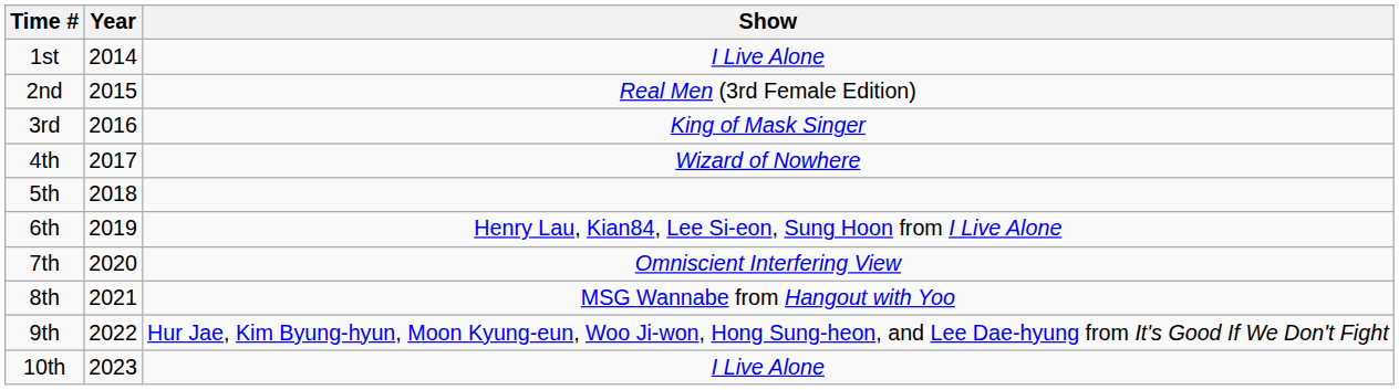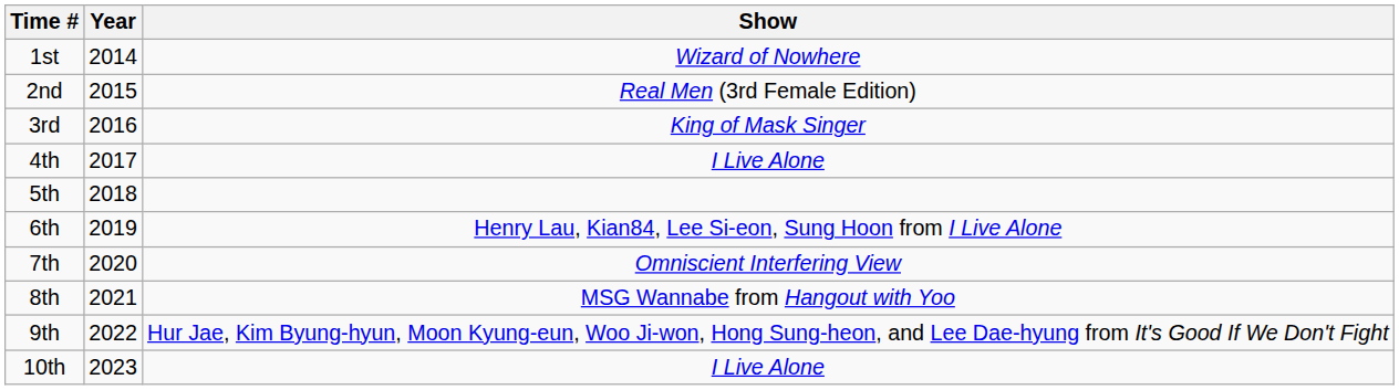1st | Show: I Live Alone -> Wizard of Nowhere
4th | Show: Wizard of Nowhere -> I Live Alone
